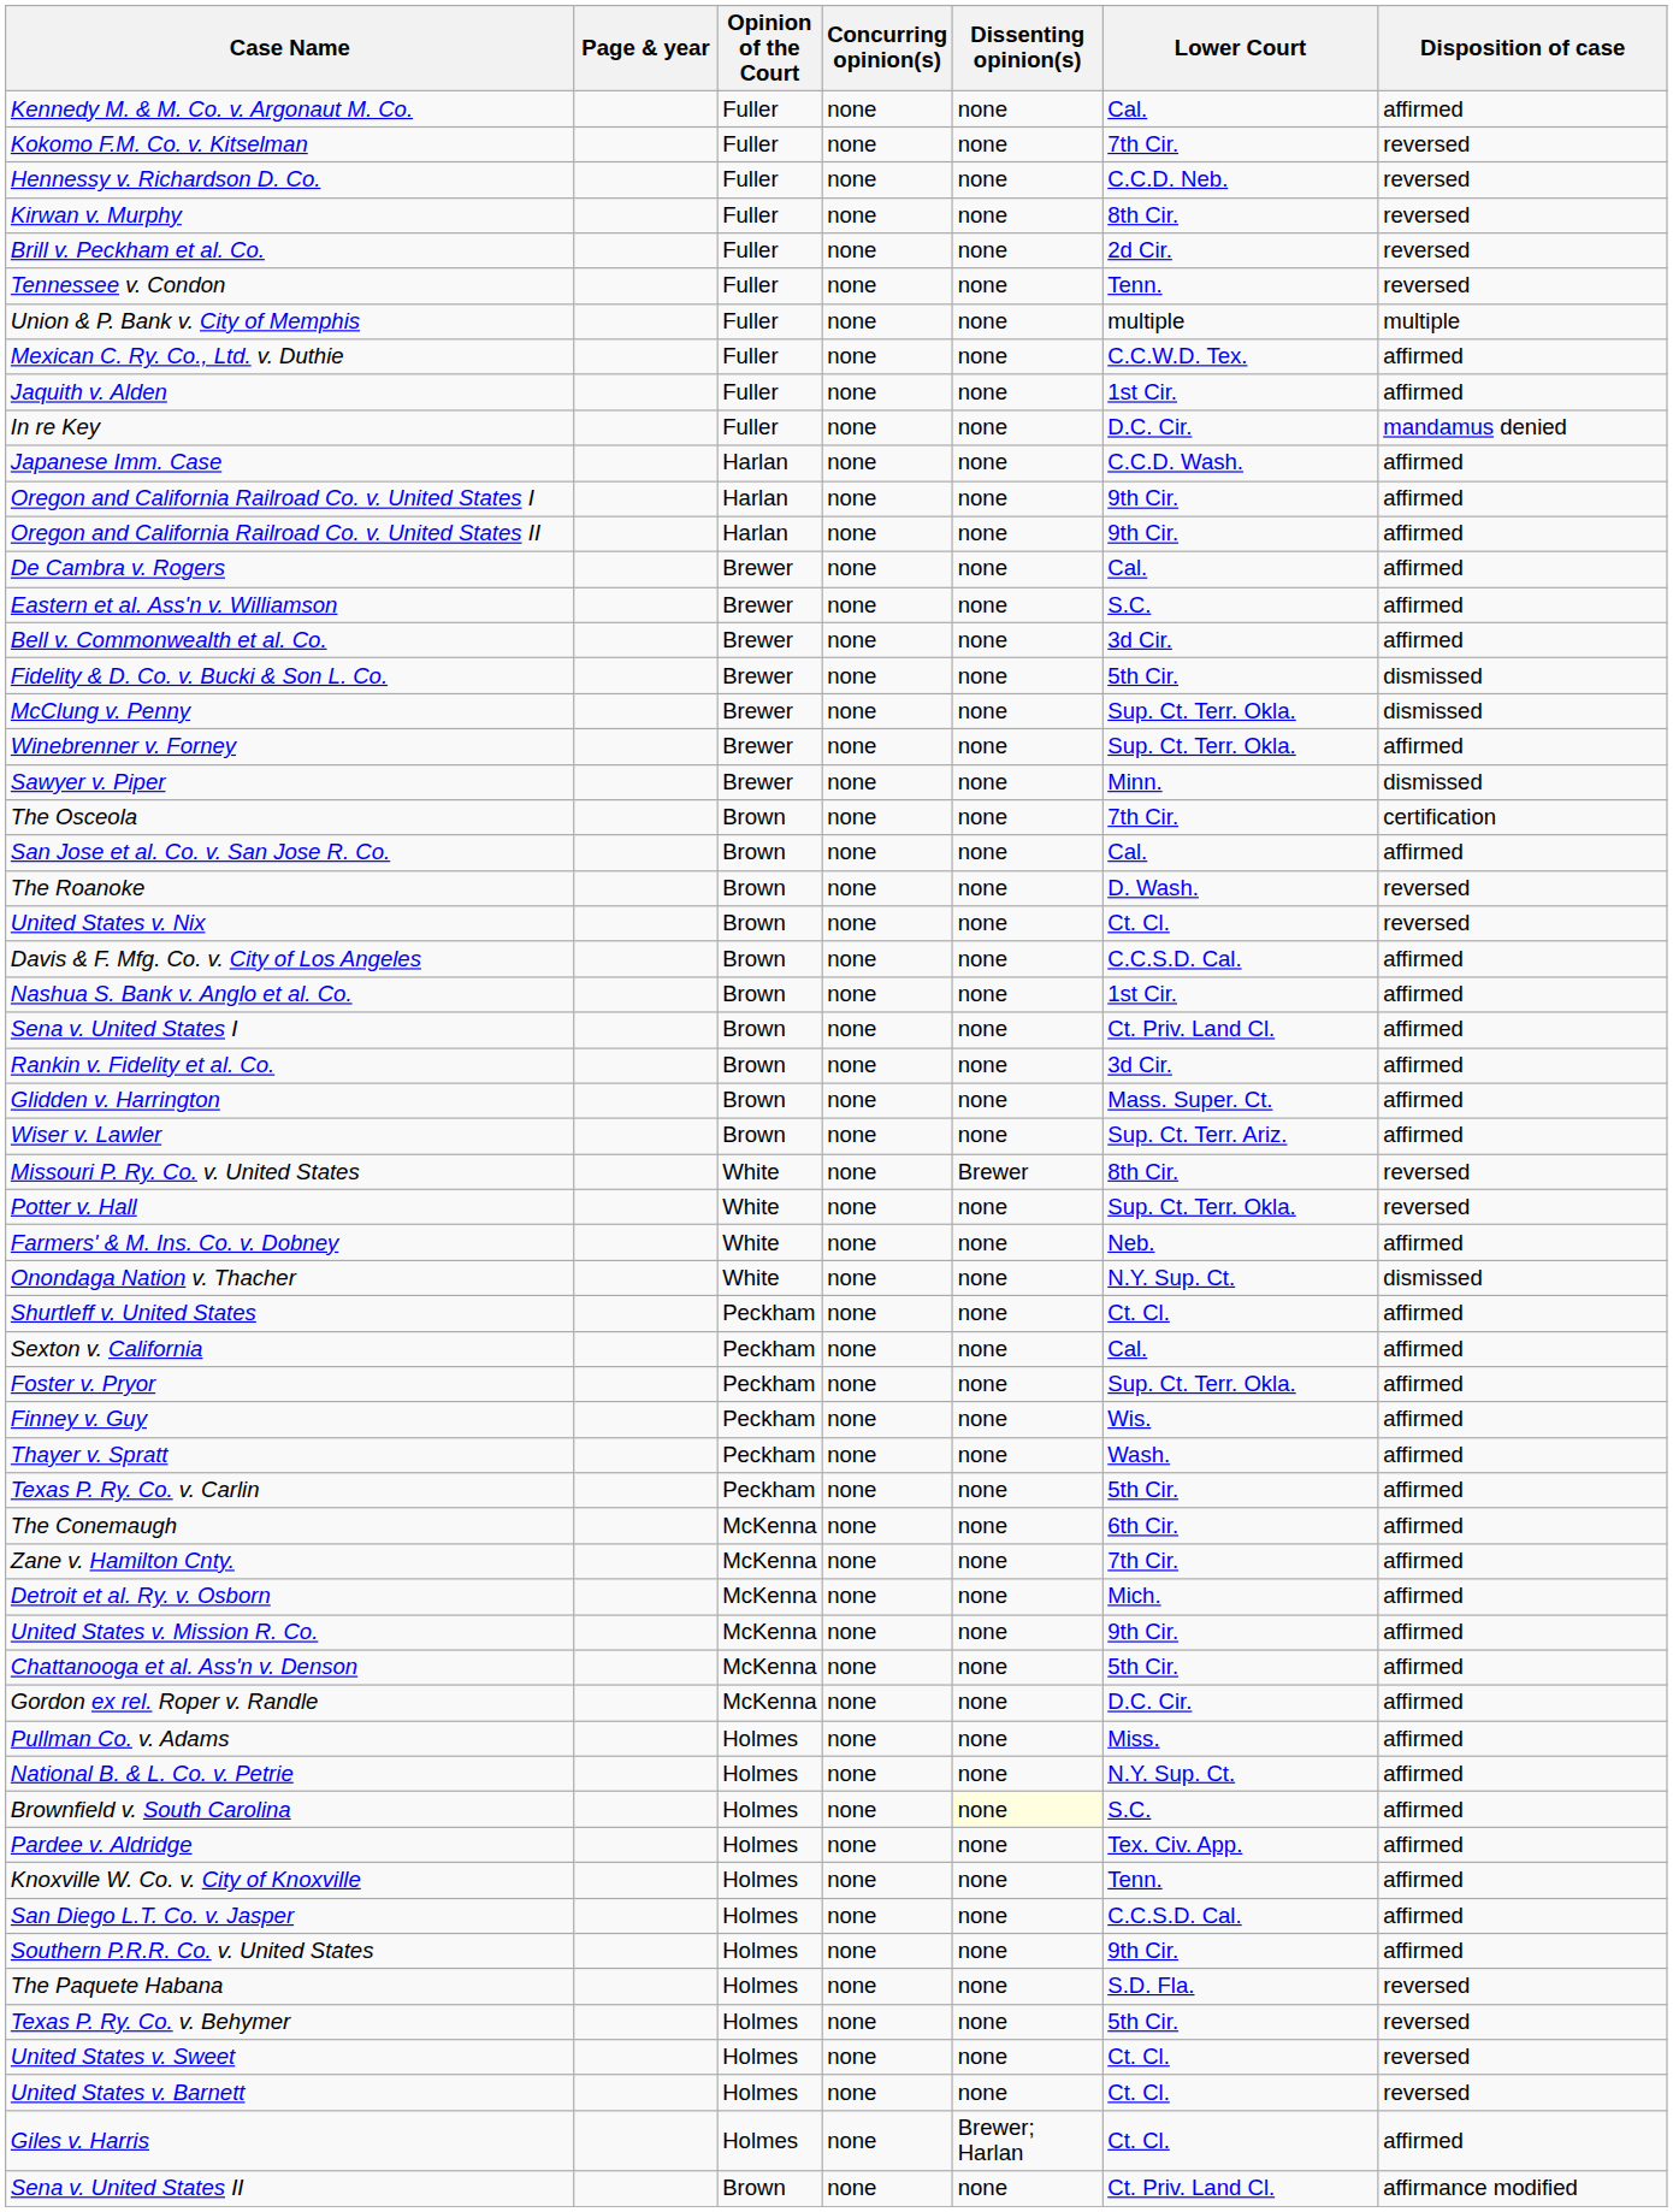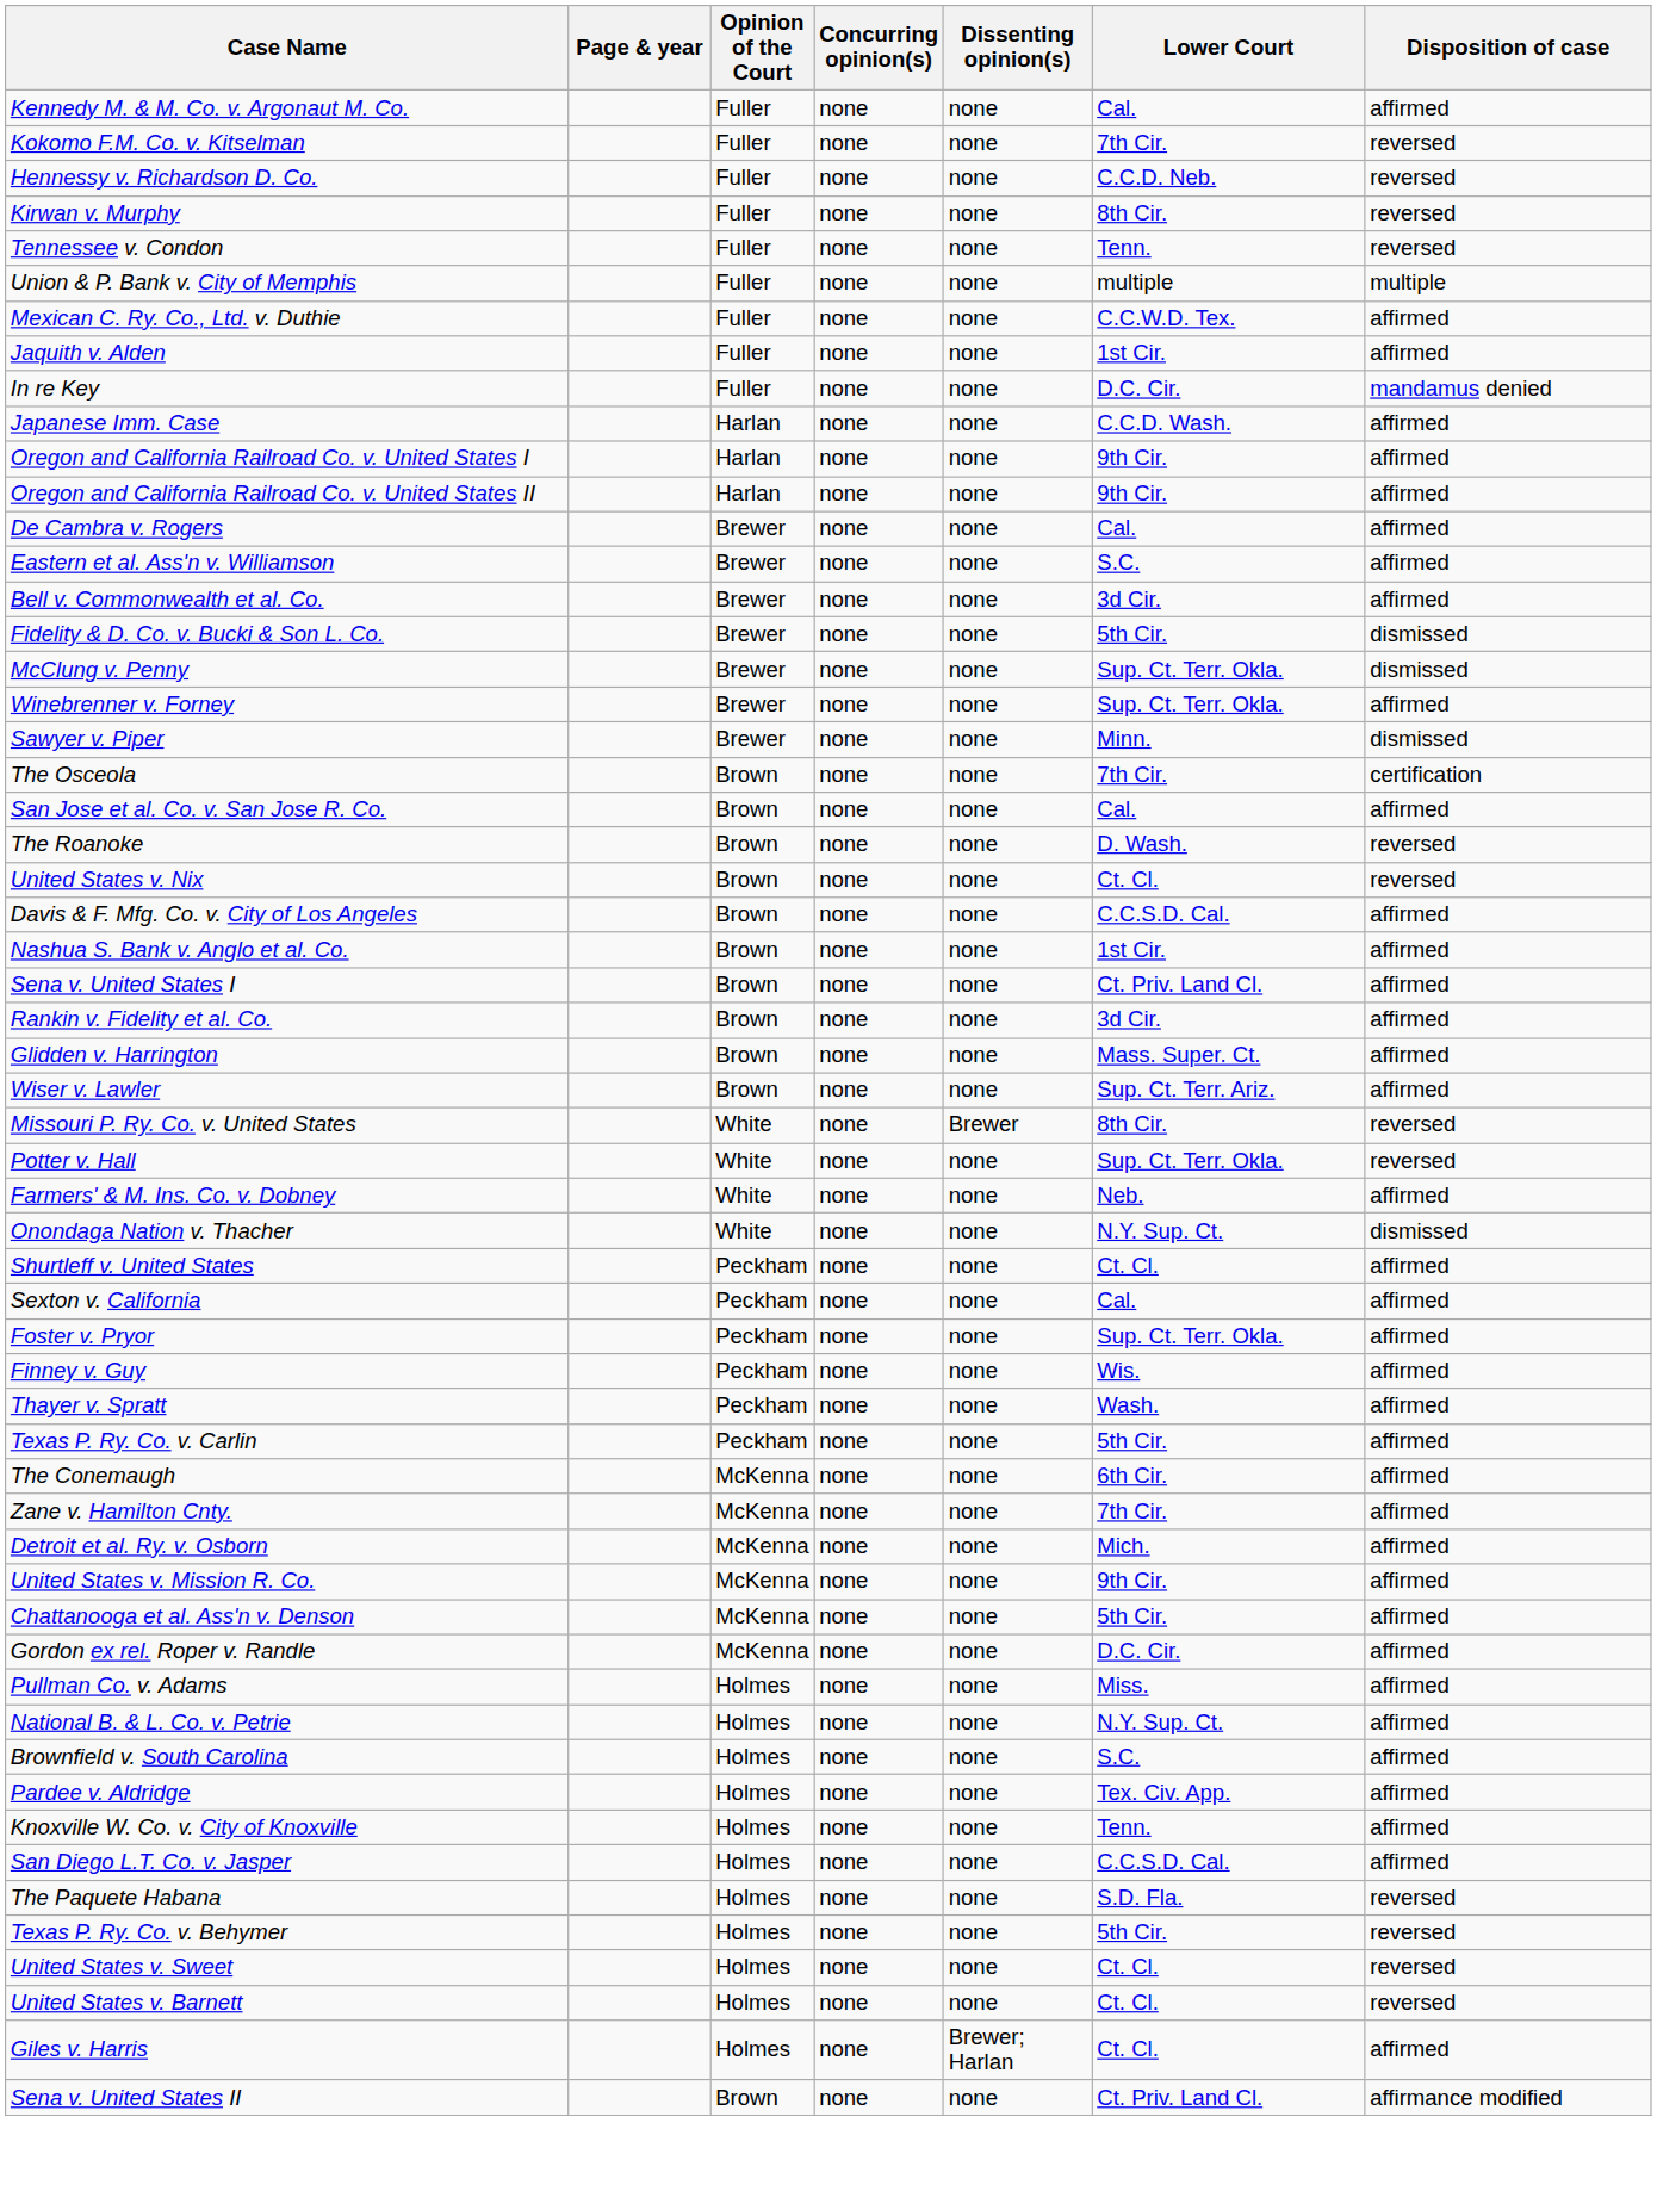- row: Brill v. Peckham et al. Co. | Fuller | none | none | 2d Cir. | reversed
Brownfield v. South Carolina | Dissenting opinion(s): lightyellow background -> no background
- row: Southern P.R.R. Co. v. United States | Holmes | none | none | 9th Cir. | affirmed
